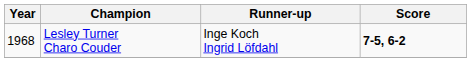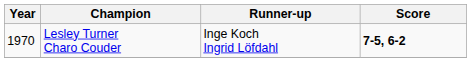Lesley Turner Charo Couder | Year: 1968 -> 1970
